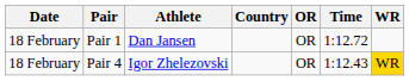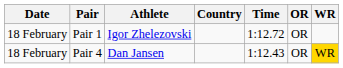columns swapped: Time <-> OR
Pair 1 | Athlete: Dan Jansen -> Igor Zhelezovski
Pair 4 | Athlete: Igor Zhelezovski -> Dan Jansen
